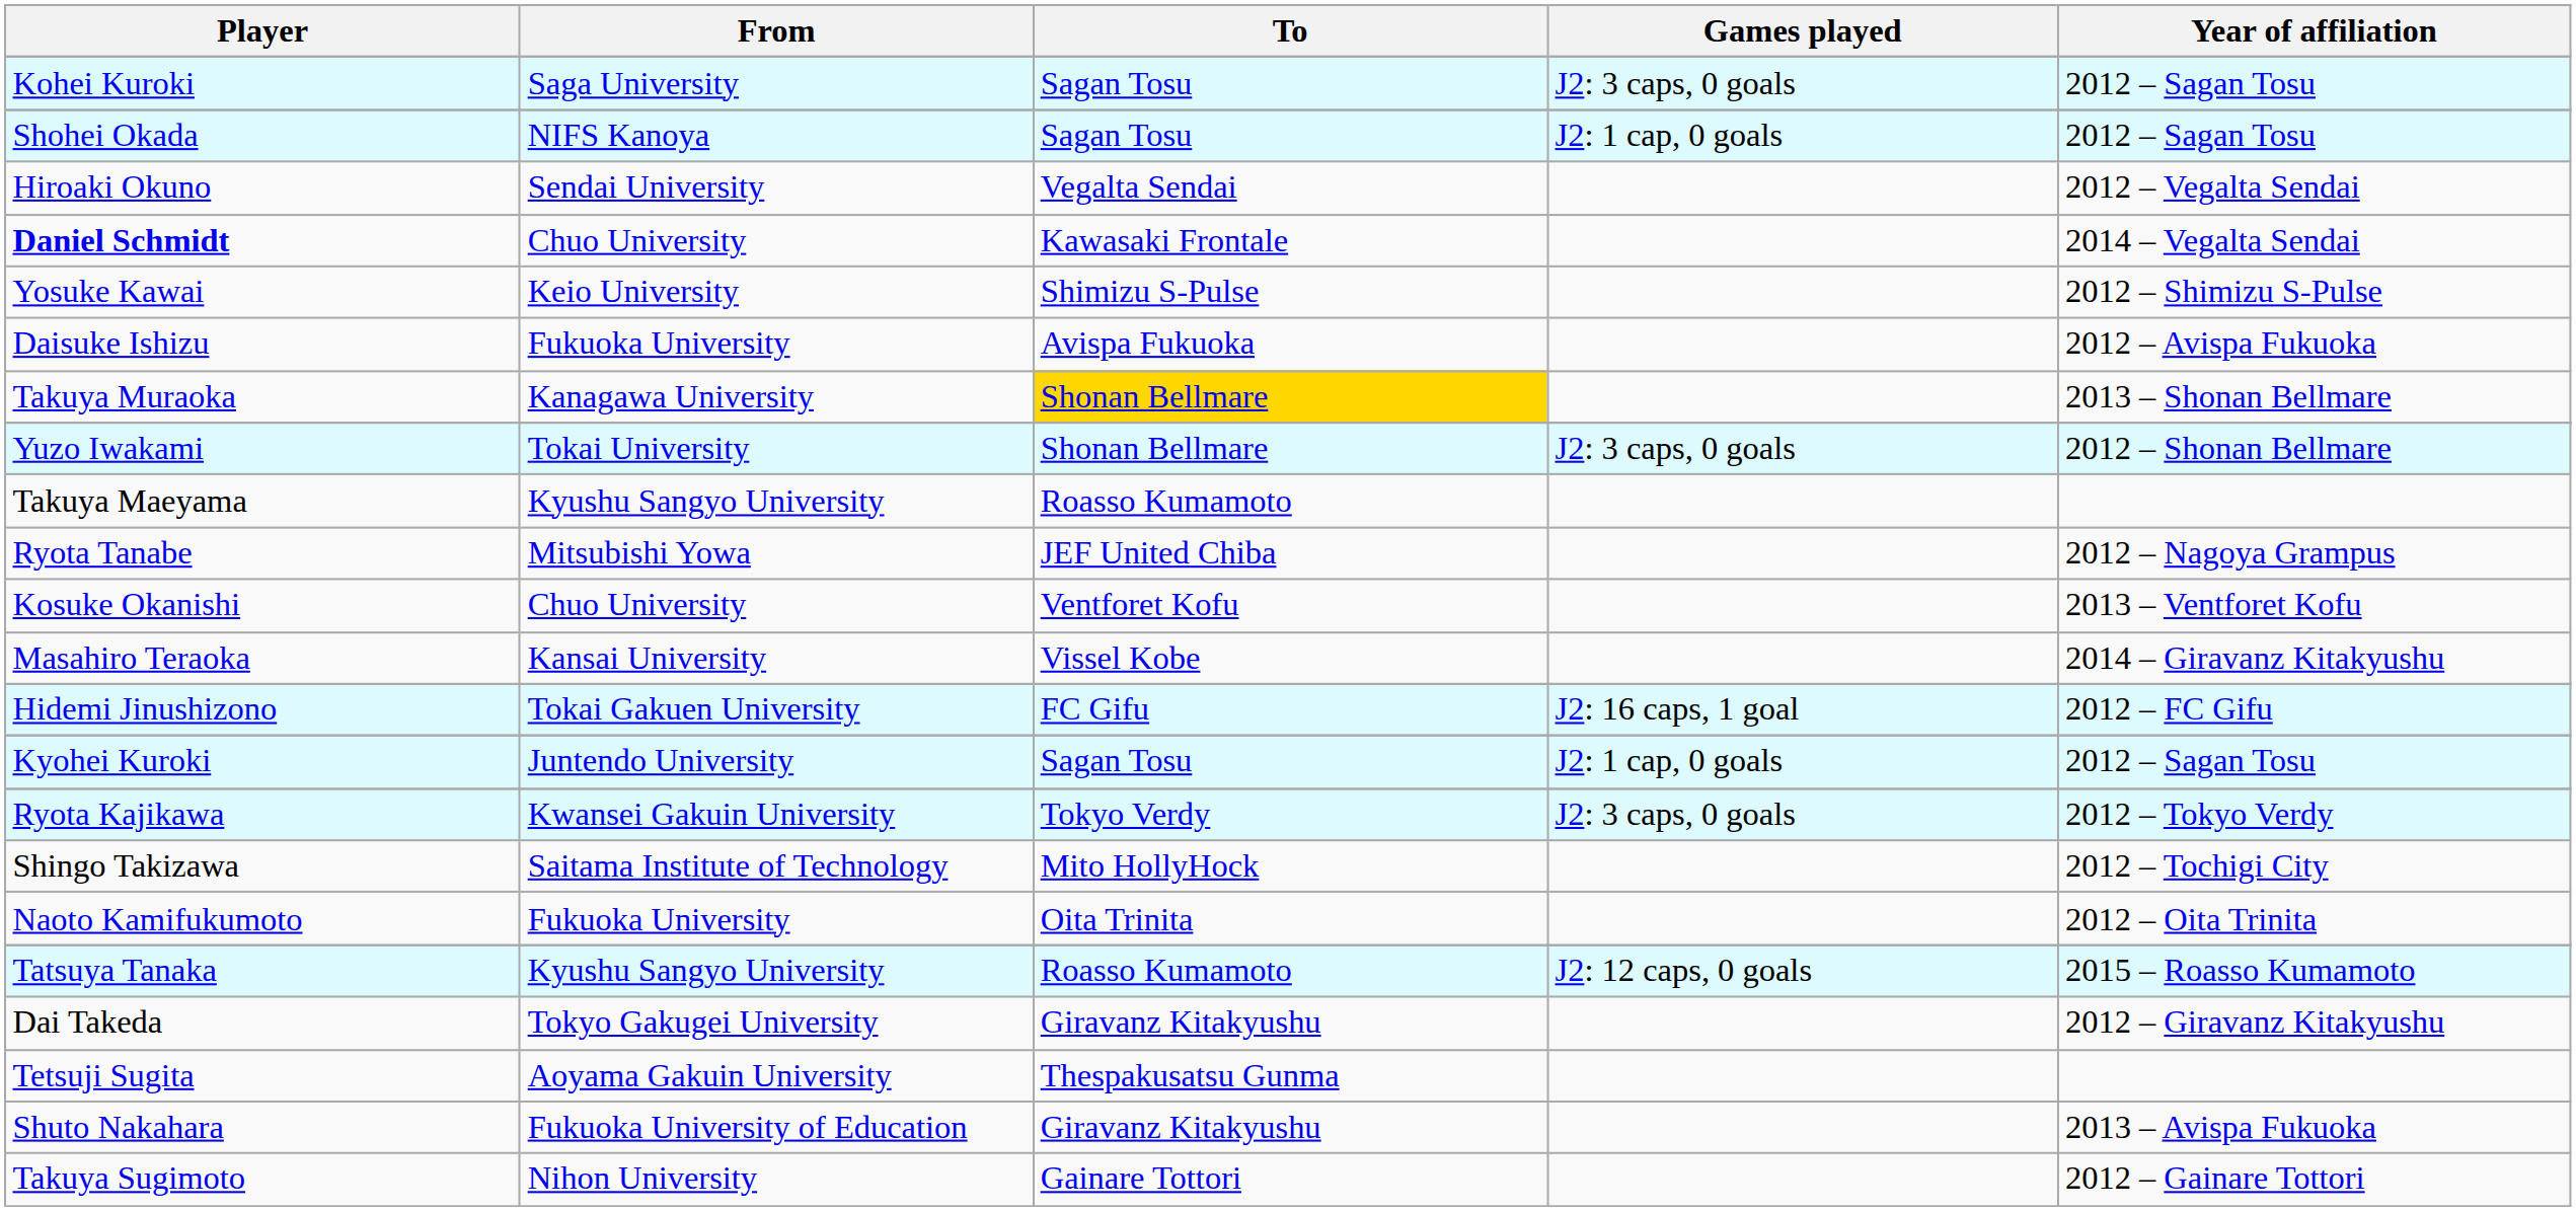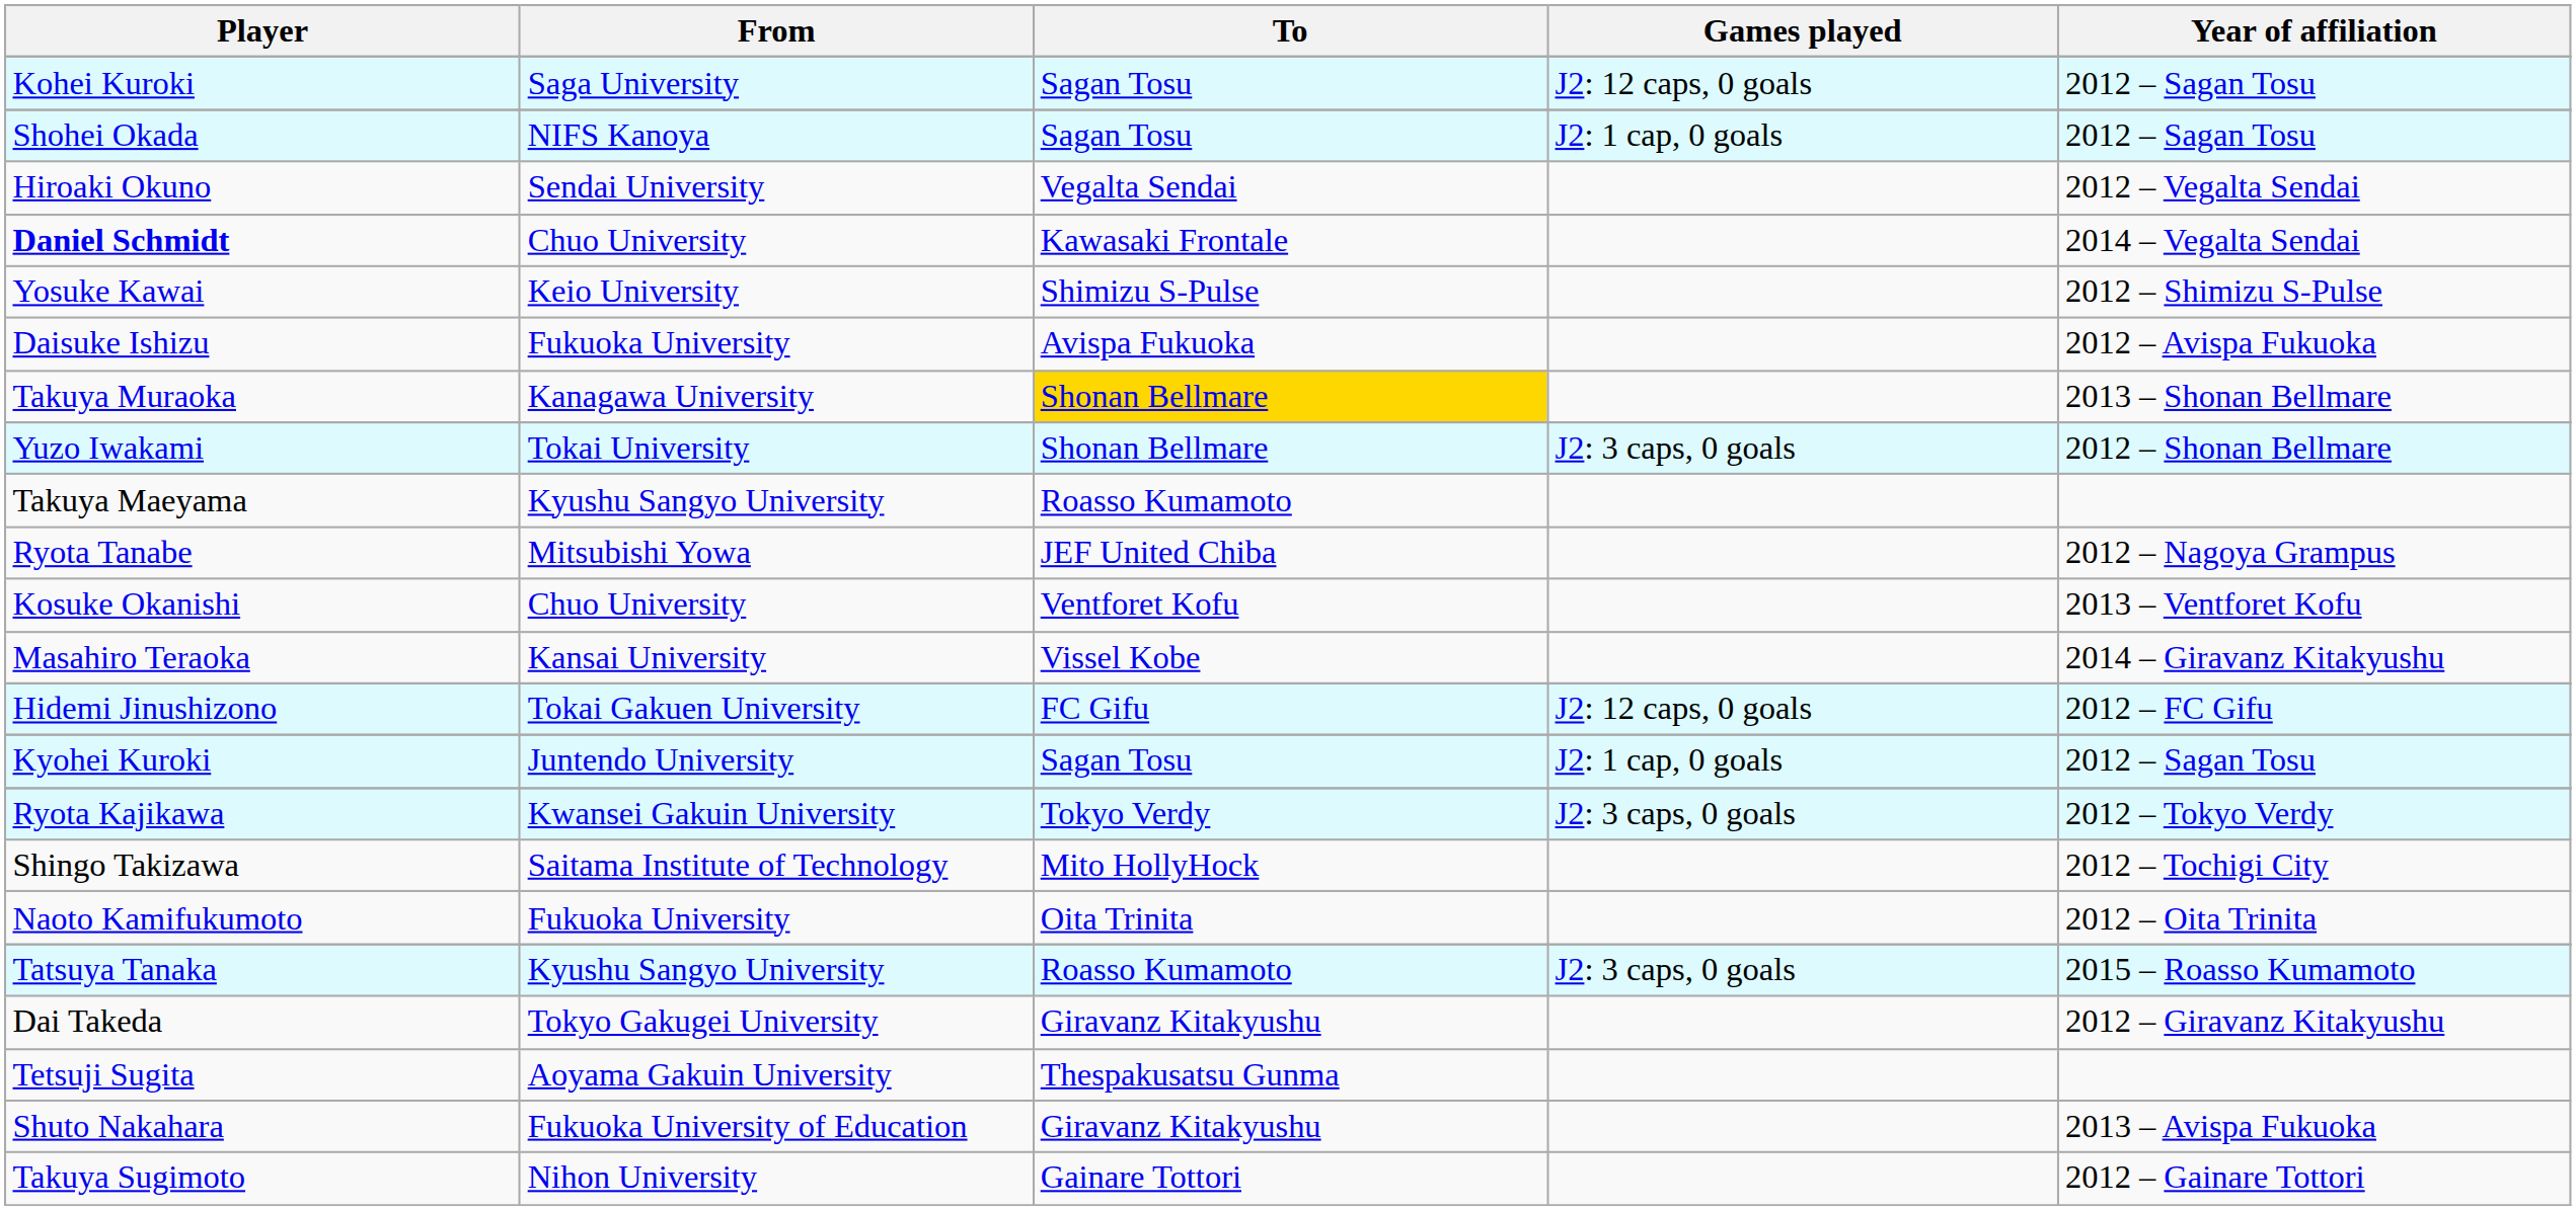Kohei Kuroki | Games played: J2: 3 caps, 0 goals -> J2: 12 caps, 0 goals
Hidemi Jinushizono | Games played: J2: 16 caps, 1 goal -> J2: 12 caps, 0 goals
Tatsuya Tanaka | Games played: J2: 12 caps, 0 goals -> J2: 3 caps, 0 goals
